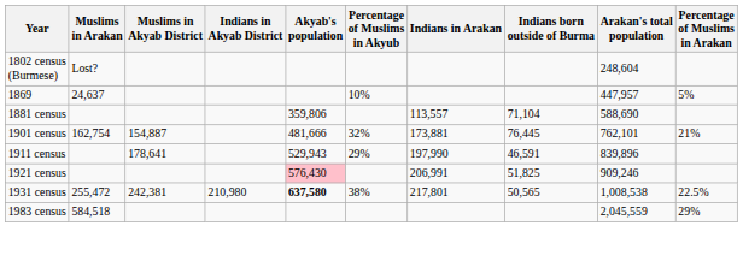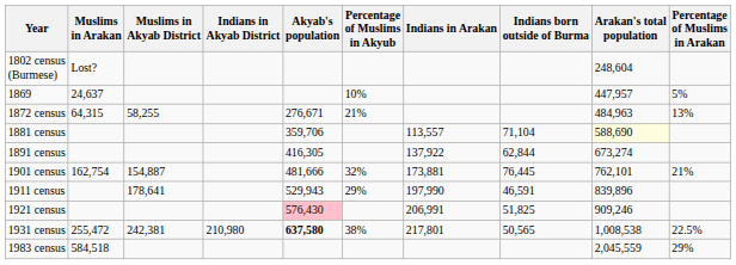+ row: 1872 census | 64,315 | 58,255 | 276,671 | 21% | 484,963 | 13%
1881 census | Akyab's population: 359,806 -> 359,706
1881 census | Arakan's total population: no background -> lightyellow background
+ row: 1891 census | 416,305 | 137,922 | 62,844 | 673,274
